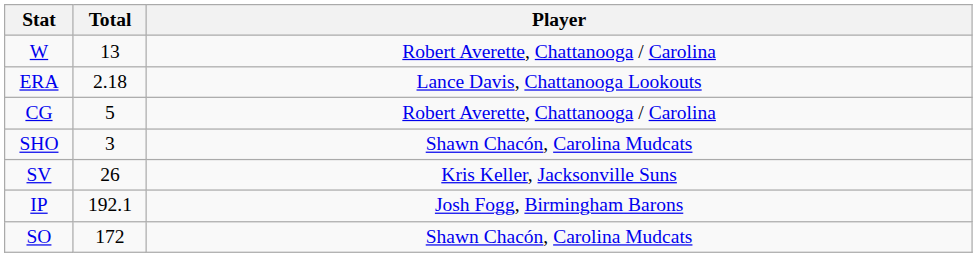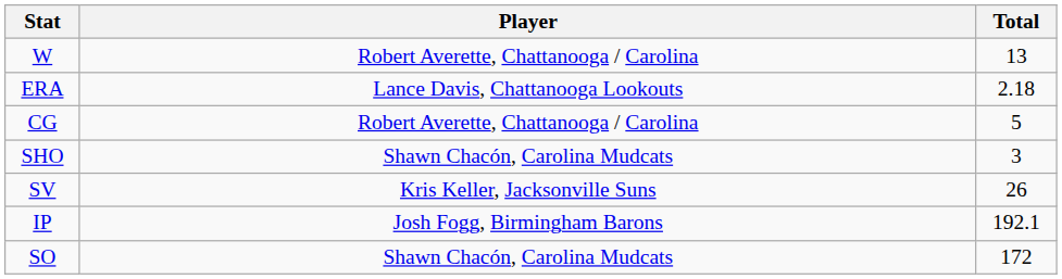columns swapped: Player <-> Total
